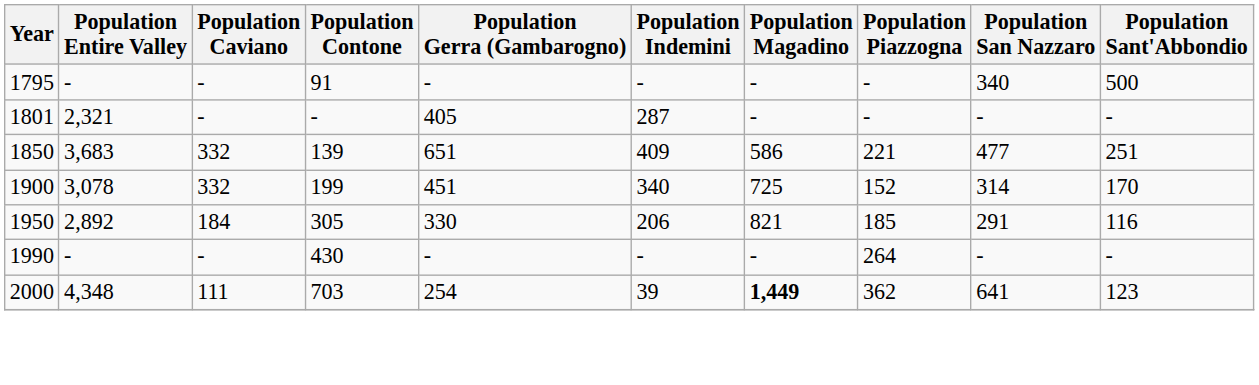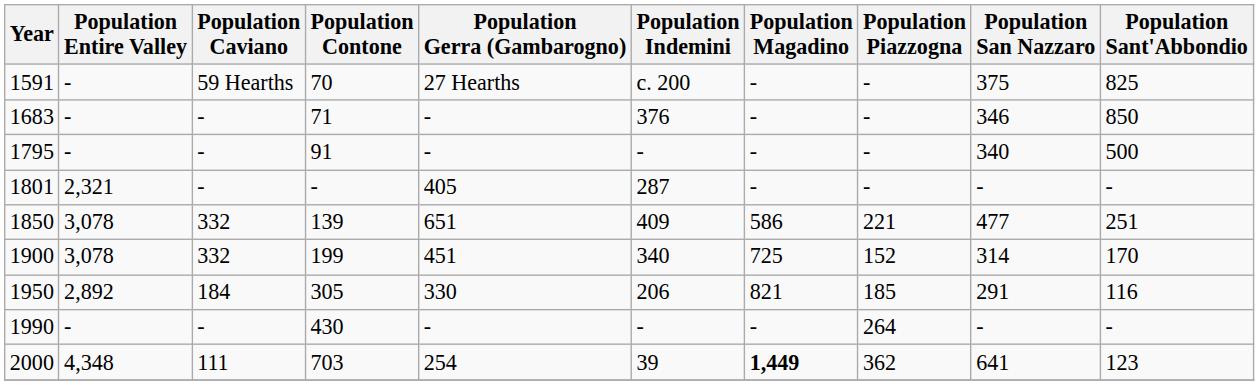+ row: 1591 | - | 59 Hearths | 70 | 27 Hearths | c. 200 | - | - | 375 | 825
+ row: 1683 | - | - | 71 | - | 376 | - | - | 346 | 850
1850 | Population Entire Valley: 3,683 -> 3,078
